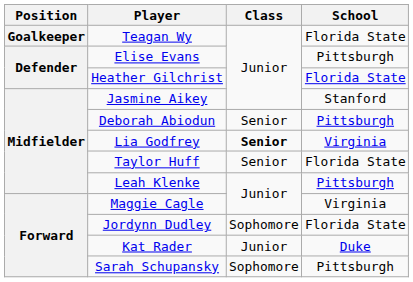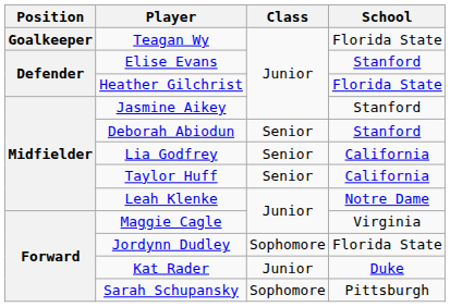Elise Evans | School: Pittsburgh -> Stanford
Deborah Abiodun | School: Pittsburgh -> Stanford
Lia Godfrey | Class: bold -> normal
Lia Godfrey | School: Virginia -> California
Taylor Huff | School: Florida State -> California
Leah Klenke | School: Pittsburgh -> Notre Dame
